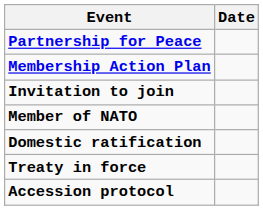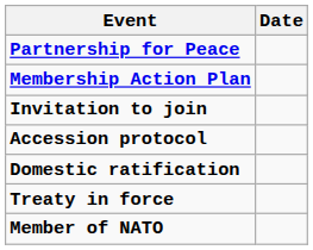rows swapped: Accession protocol <-> Member of NATO
